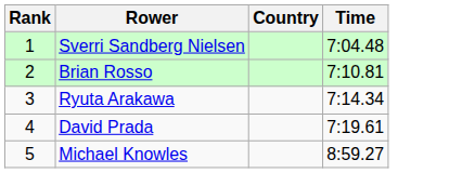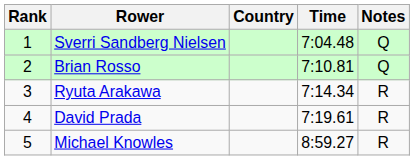+ column: Notes | Q | Q | R | R | R
